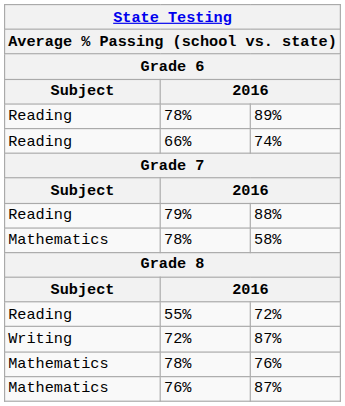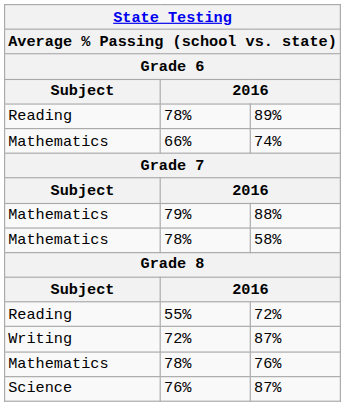74% | Subject: Reading -> Mathematics
88% | Subject: Reading -> Mathematics
76% / 87% | Subject: Mathematics -> Science
